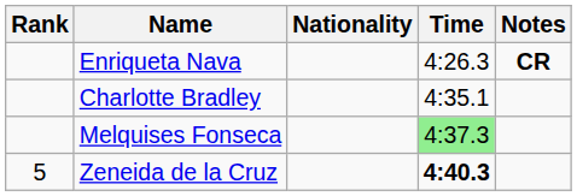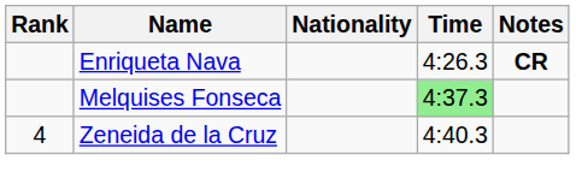- row: Charlotte Bradley | 4:35.1
Zeneida de la Cruz | Rank: 5 -> 4
Zeneida de la Cruz | Time: bold -> normal
